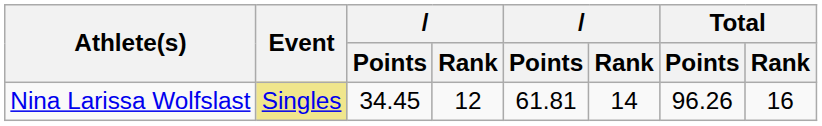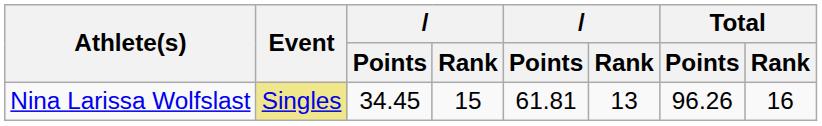Nina Larissa Wolfslast | column 4: 12 -> 15
Nina Larissa Wolfslast | column 6: 14 -> 13
